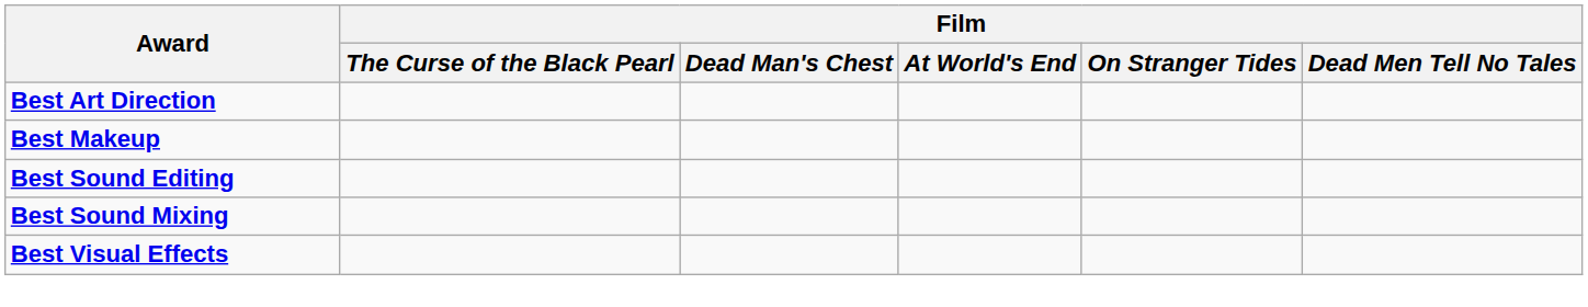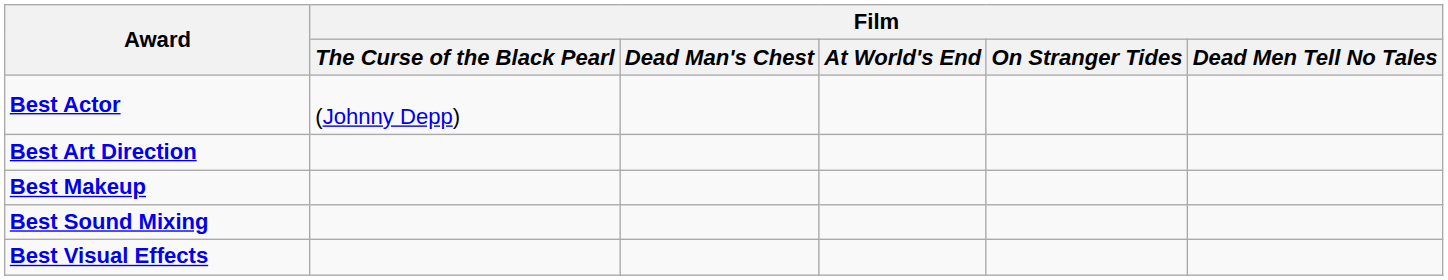+ row: Best Actor | (Johnny Depp)
- row: Best Sound Editing
